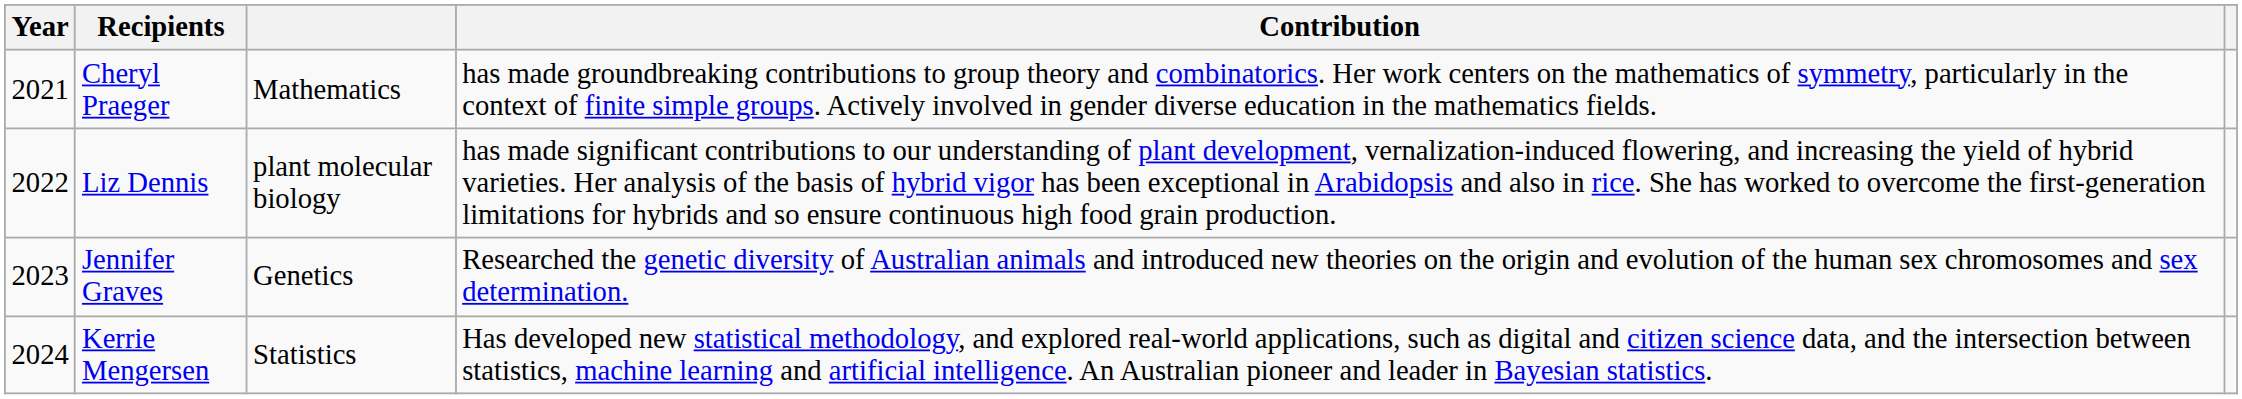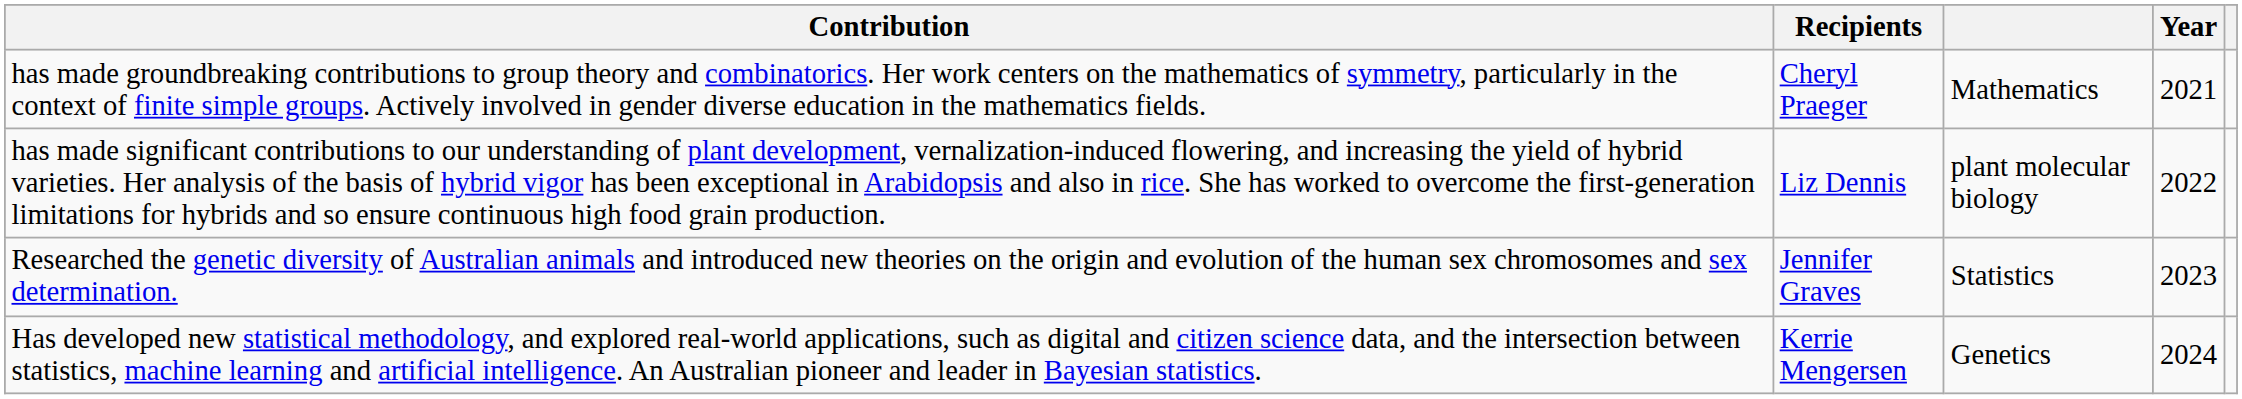columns swapped: Year <-> Contribution
Jennifer Graves | column 3: Genetics -> Statistics
Kerrie Mengersen | column 3: Statistics -> Genetics
